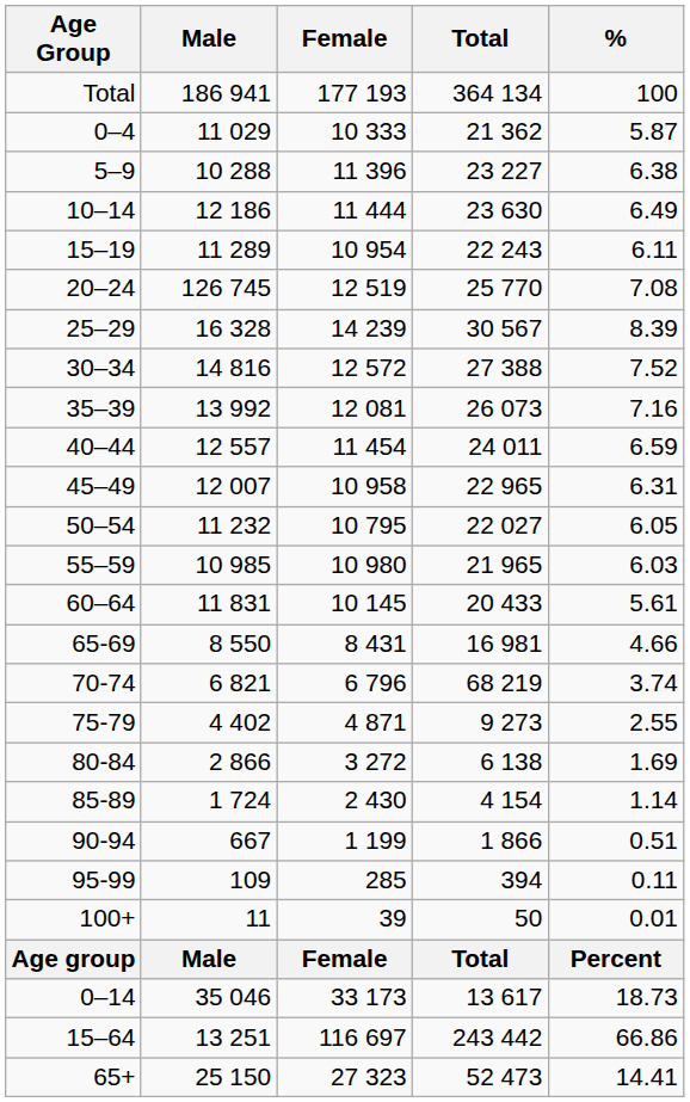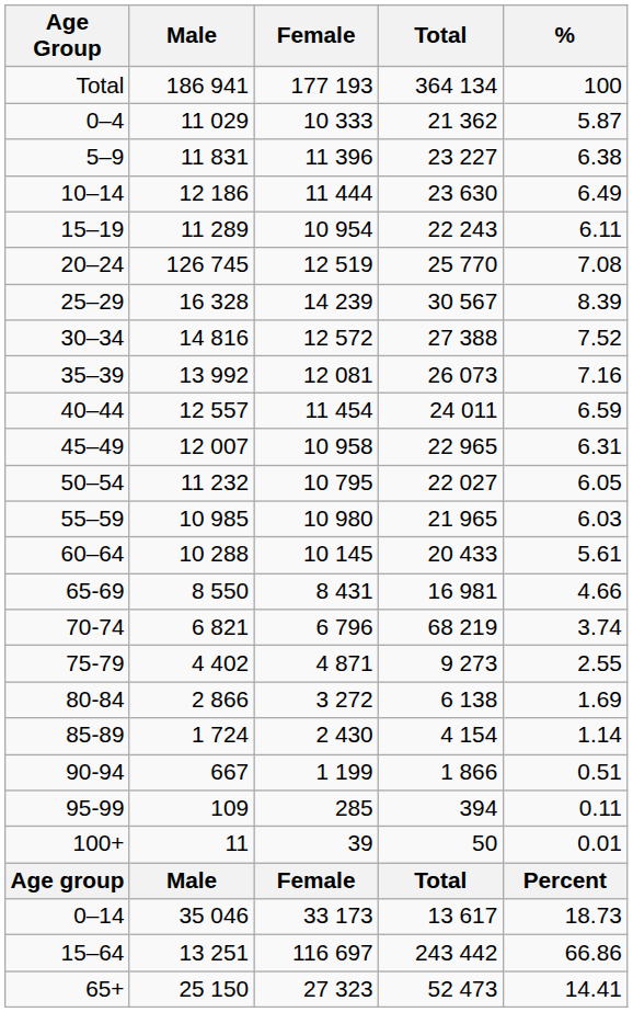5–9 | Male: 10 288 -> 11 831
60–64 | Male: 11 831 -> 10 288
